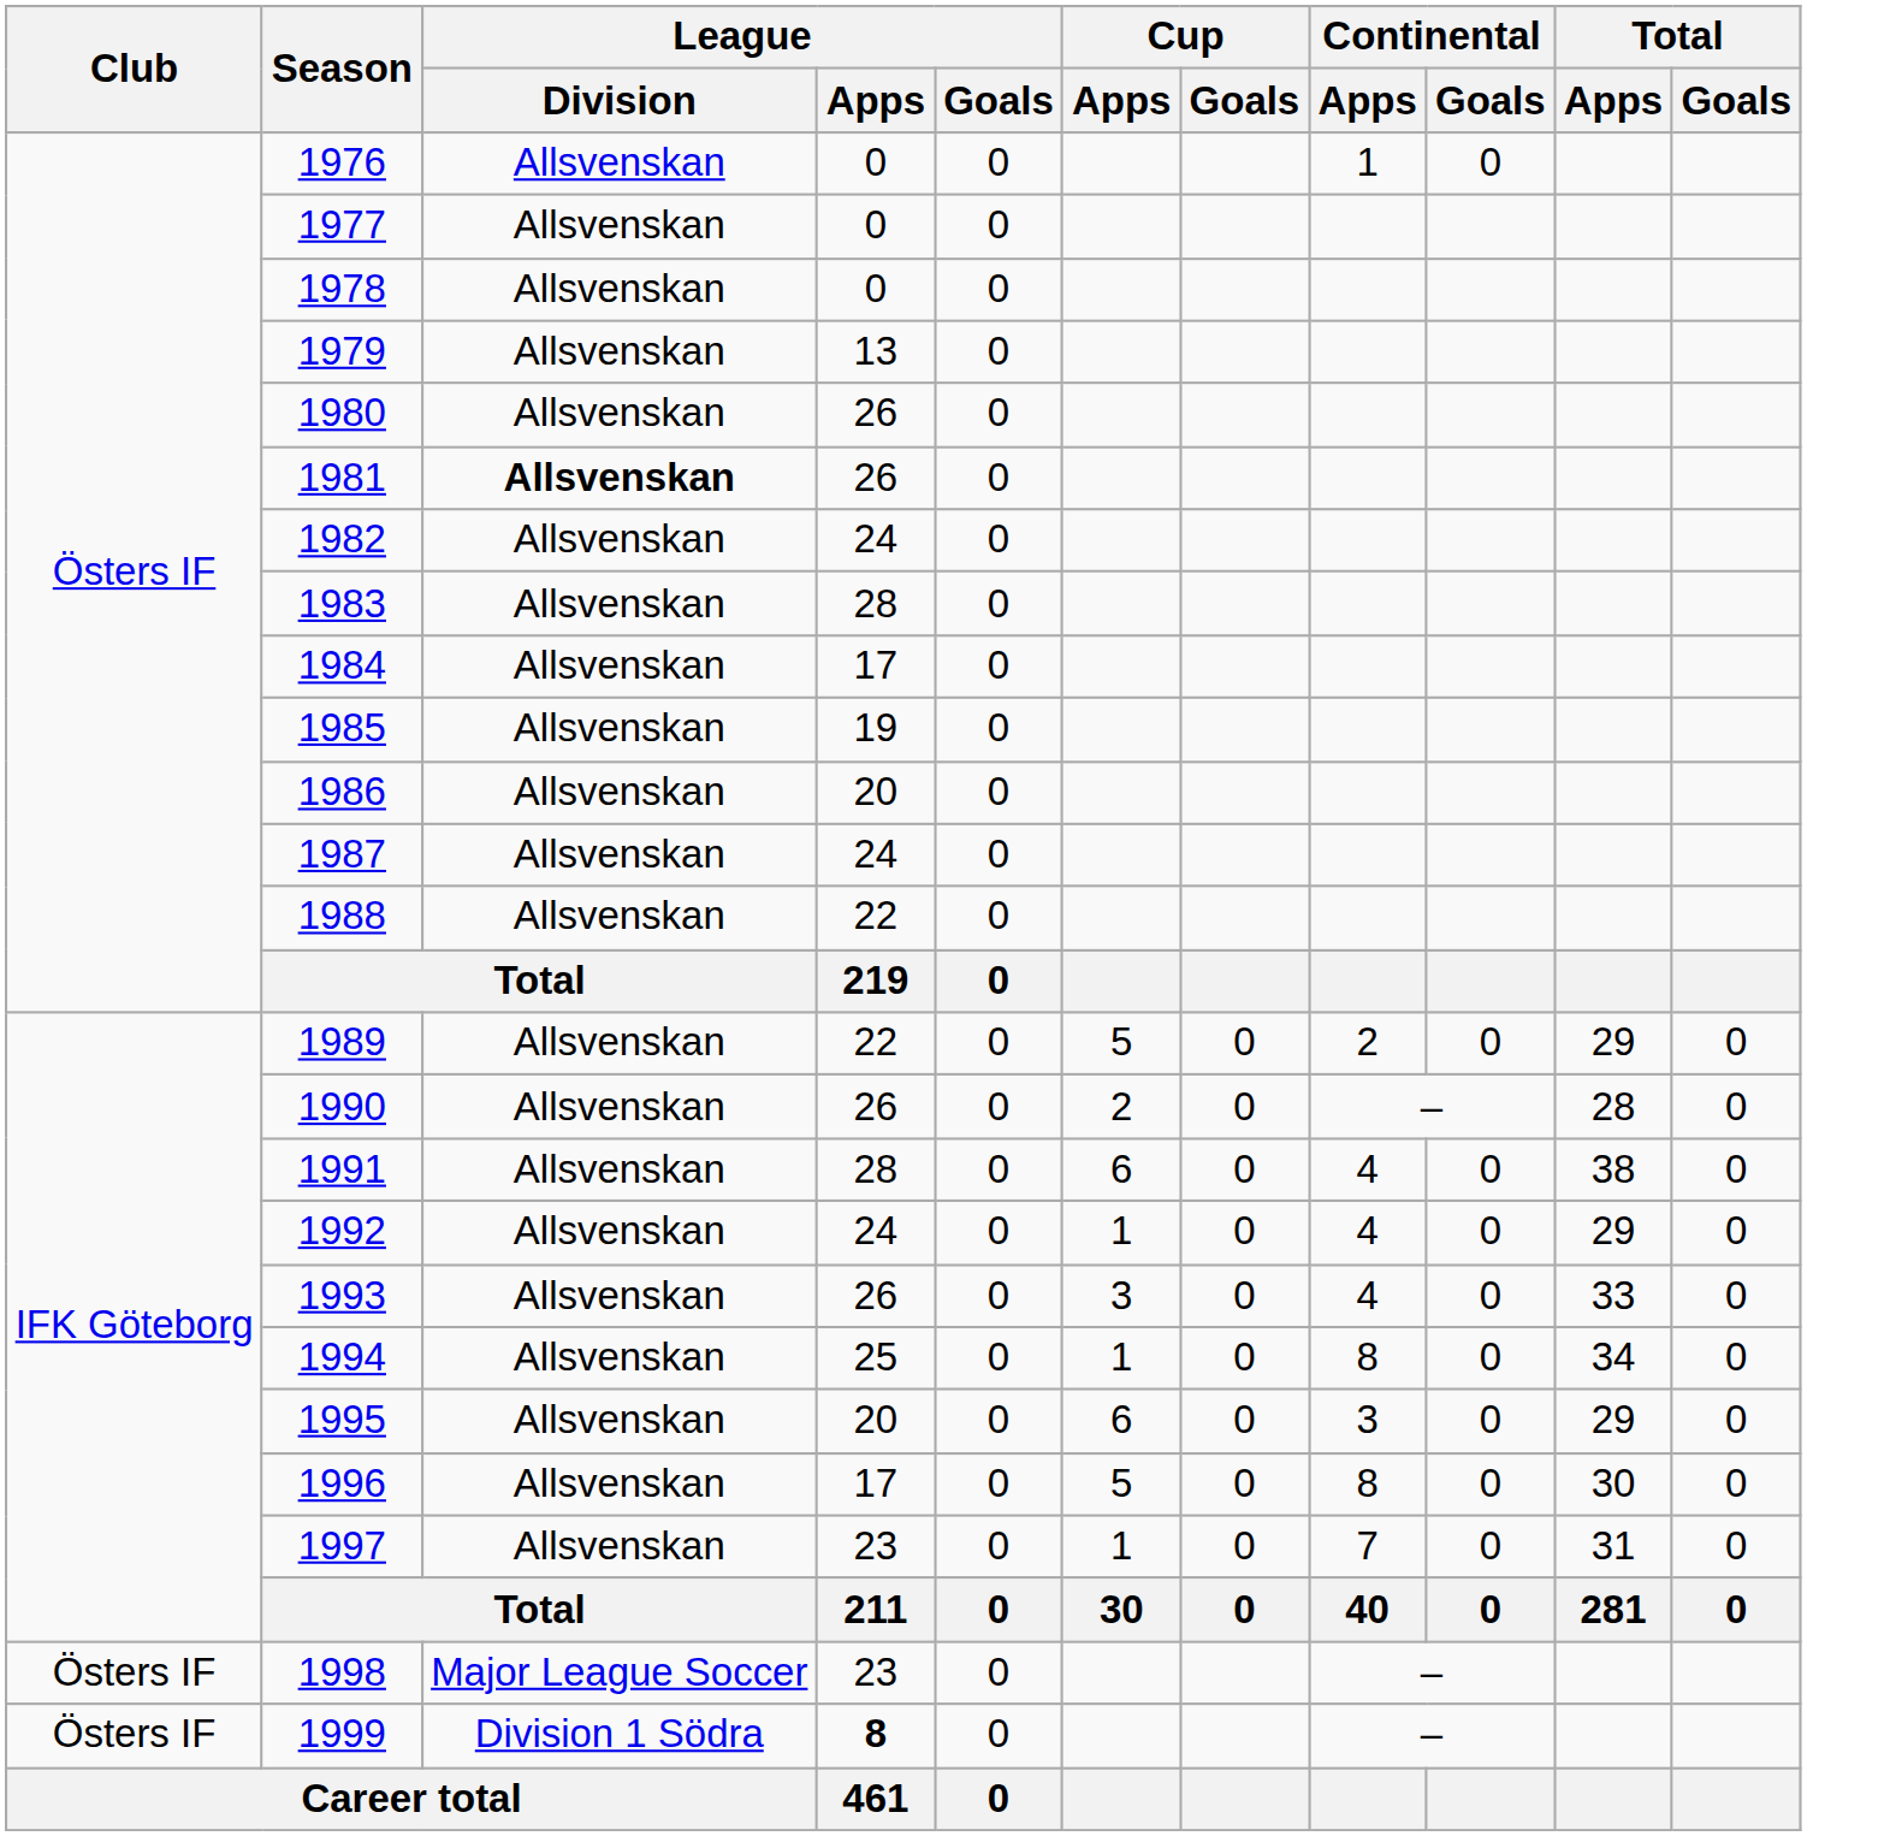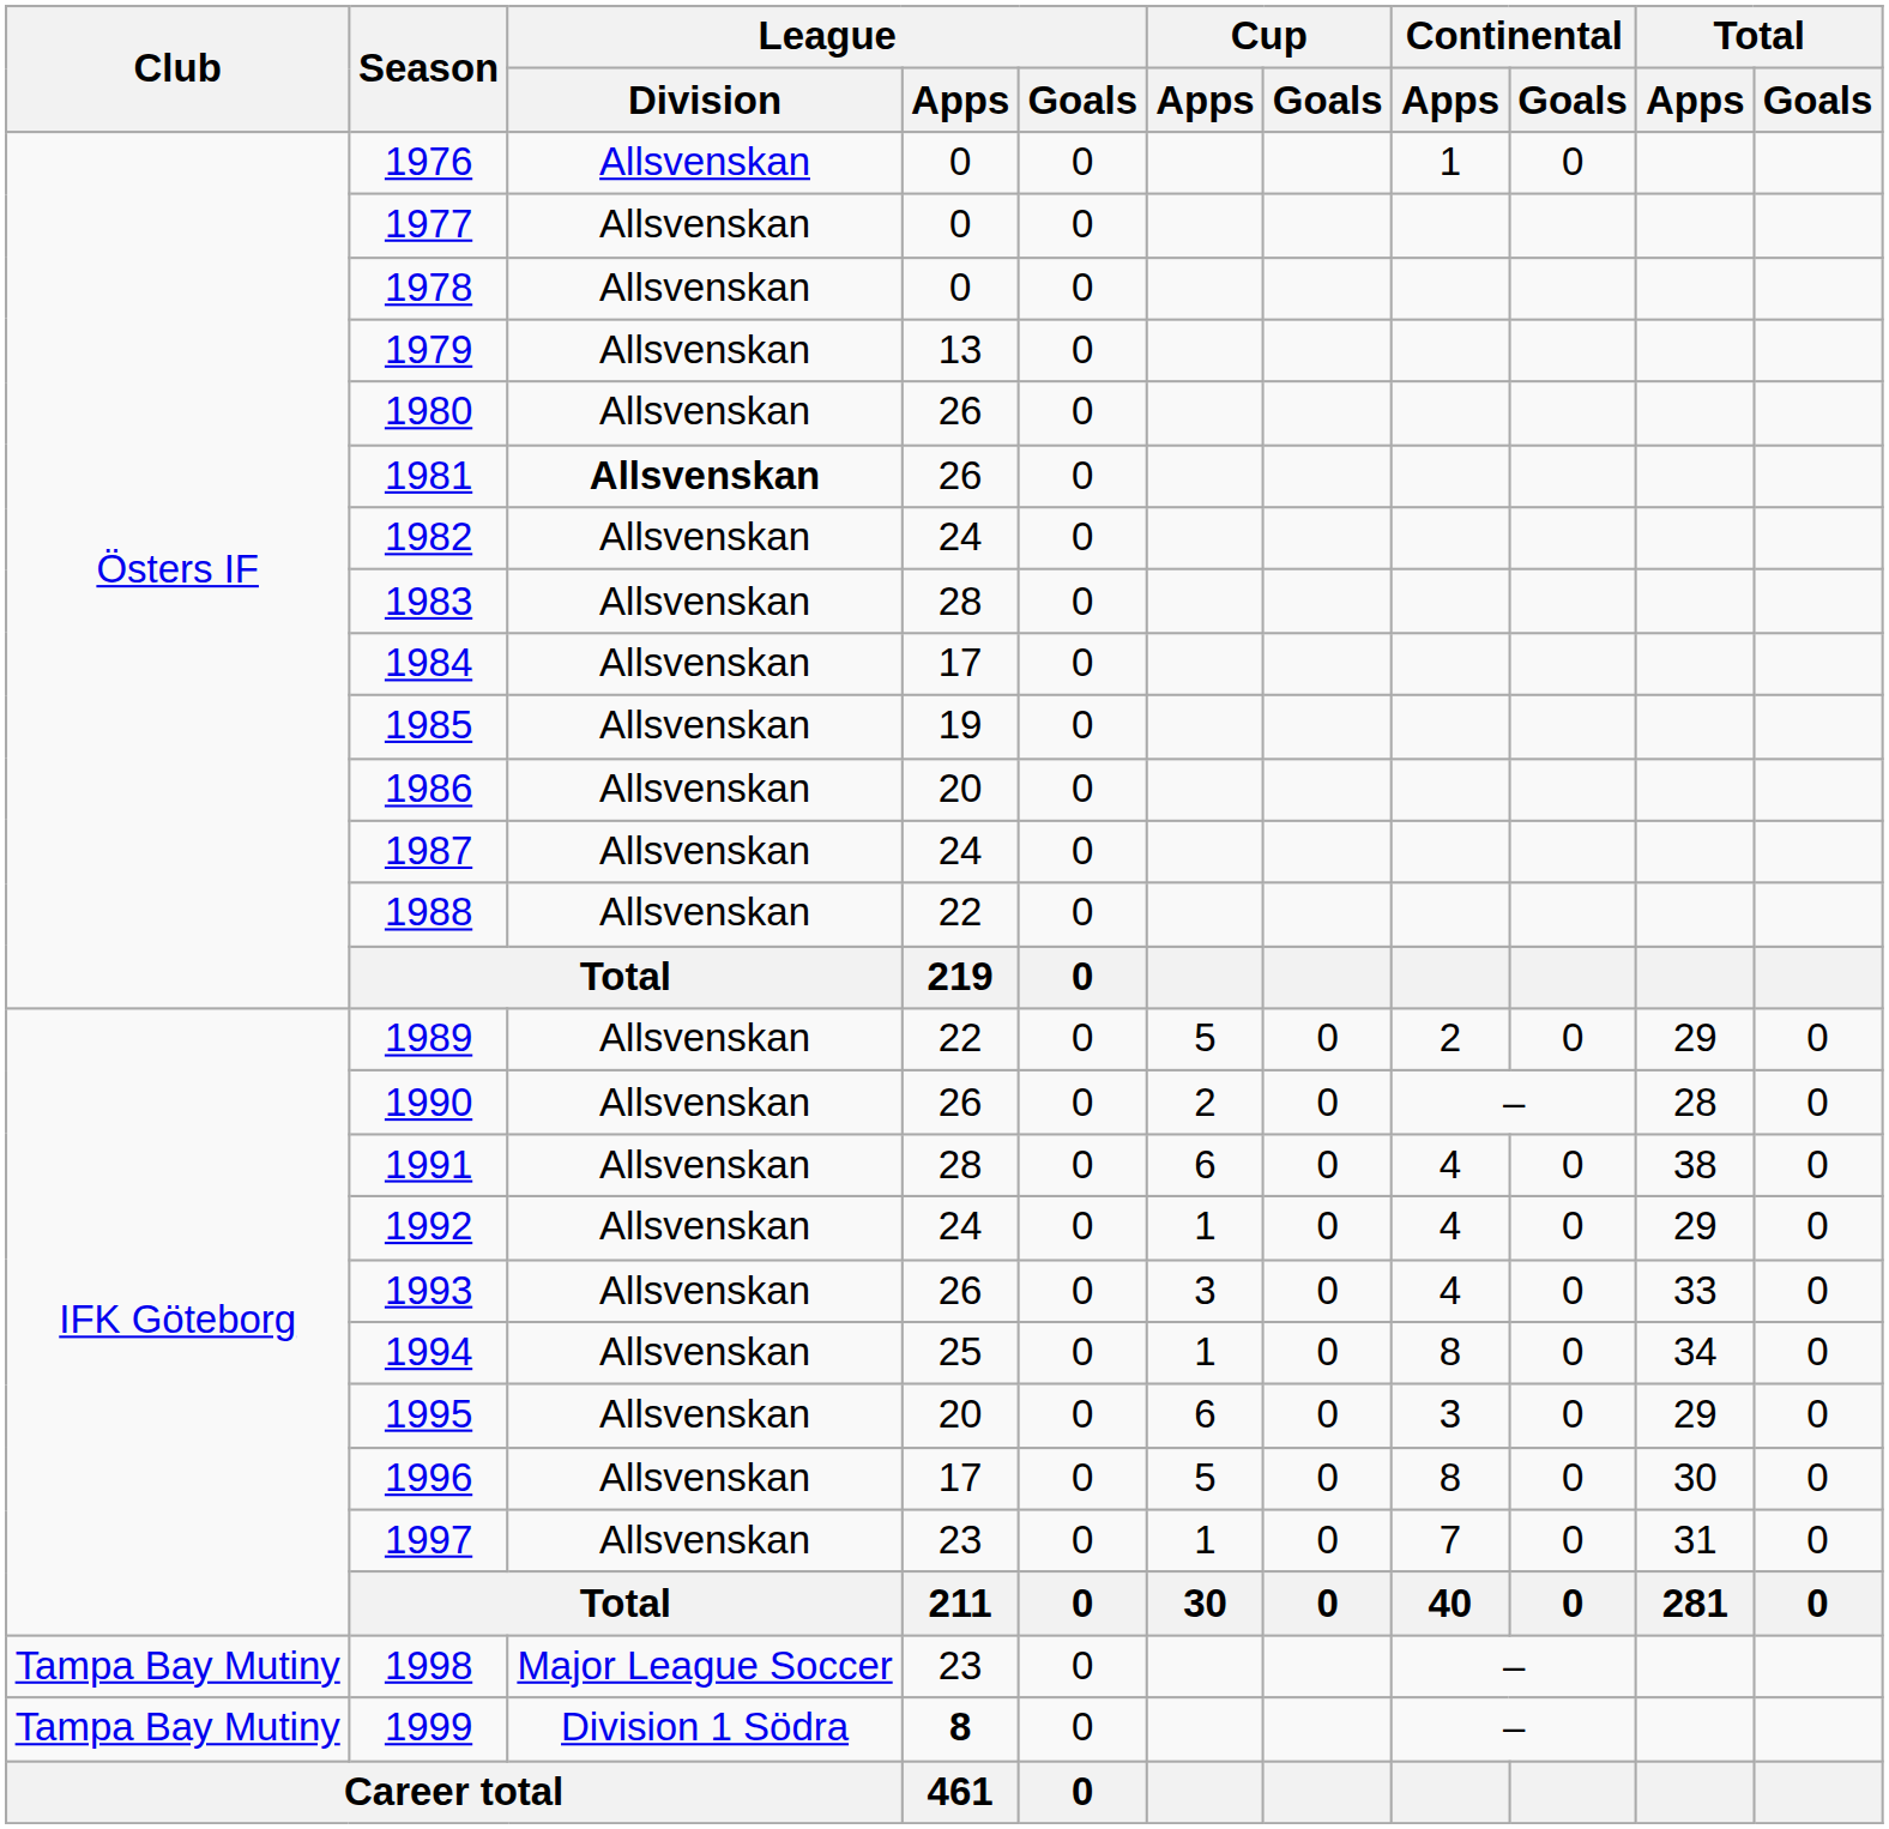1998 | Club: Östers IF -> Tampa Bay Mutiny
1999 | Club: Östers IF -> Tampa Bay Mutiny
